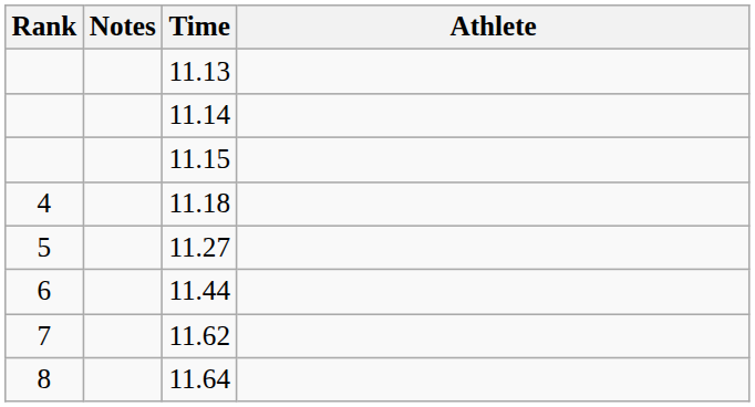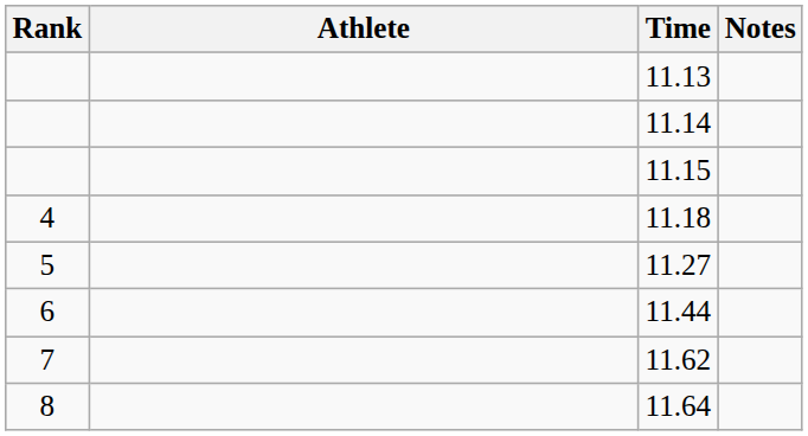columns swapped: Athlete <-> Notes
